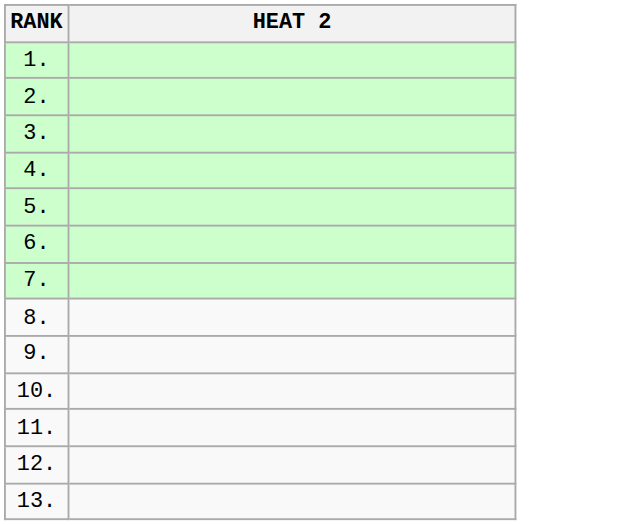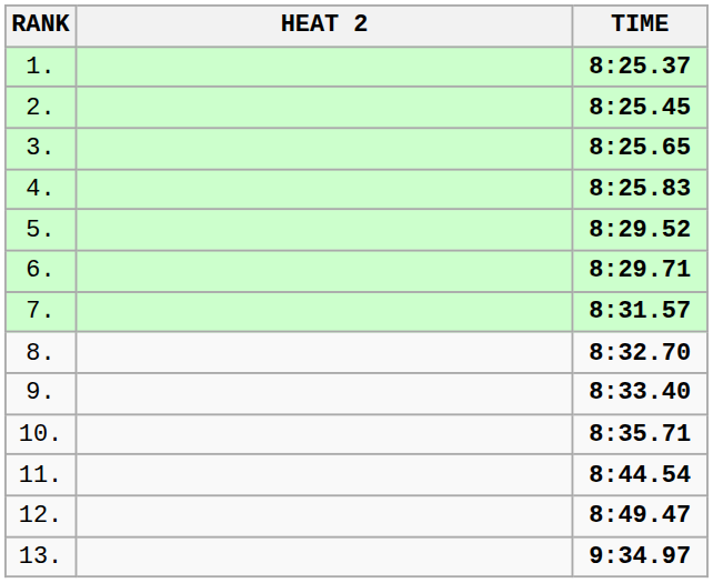+ column: TIME | 8:25.37 | 8:25.45 | 8:25.65 | 8:25.83 | 8:29.52 | 8:29.71 | 8:31.57 | 8:32.70 | 8:33.40 | 8:35.71 | 8:44.54 | 8:49.47 | 9:34.97
